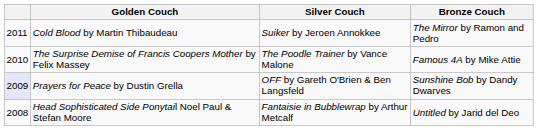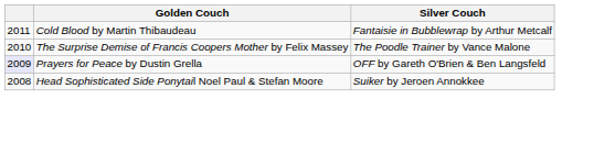- column: Bronze Couch | The Mirror by Ramon and Pedro | Famous 4A by Mike Attie | Sunshine Bob by Dandy Dwarves | Untitled by Jarid del Deo
Cold Blood by Martin Thibaudeau | Silver Couch: Suiker by Jeroen Annokkee -> Fantaisie in Bubblewrap by Arthur Metcalf
Head Sophisticated Side Ponytail Noel Paul & Stefan Moore | Silver Couch: Fantaisie in Bubblewrap by Arthur Metcalf -> Suiker by Jeroen Annokkee
